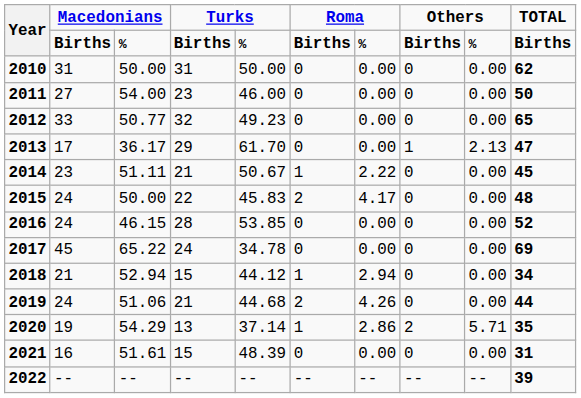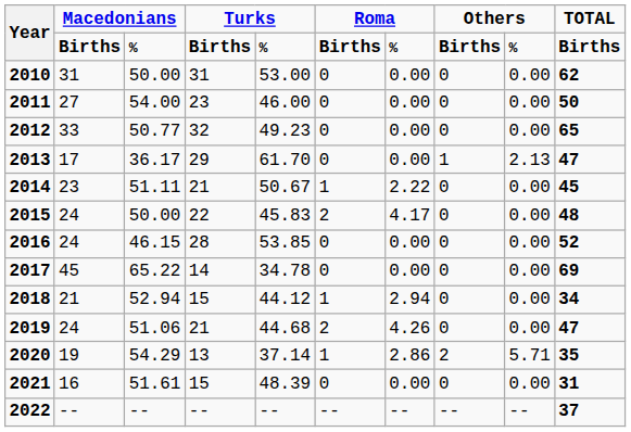2010 | column 5: 50.00 -> 53.00
2017 | column 4: 24 -> 14
2019 | column 10: 44 -> 47
2022 | column 10: 39 -> 37
